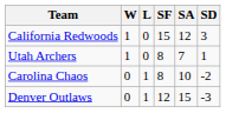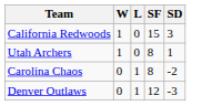- column: SA | 12 | 7 | 10 | 15
